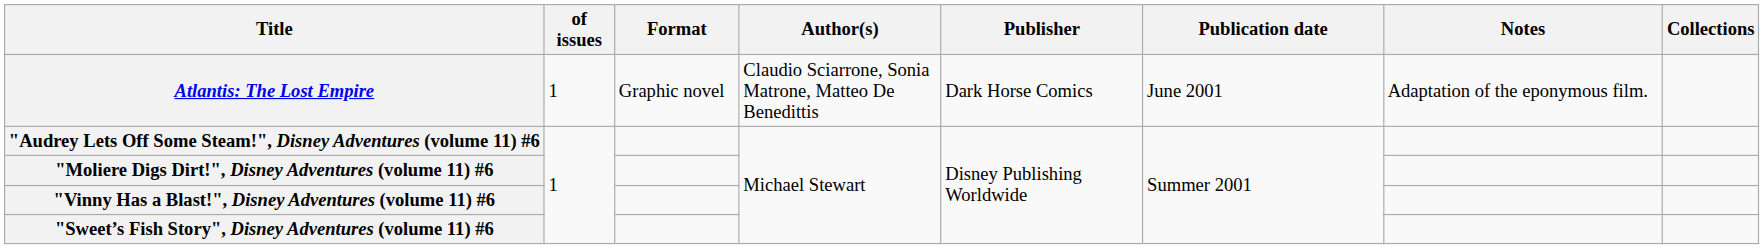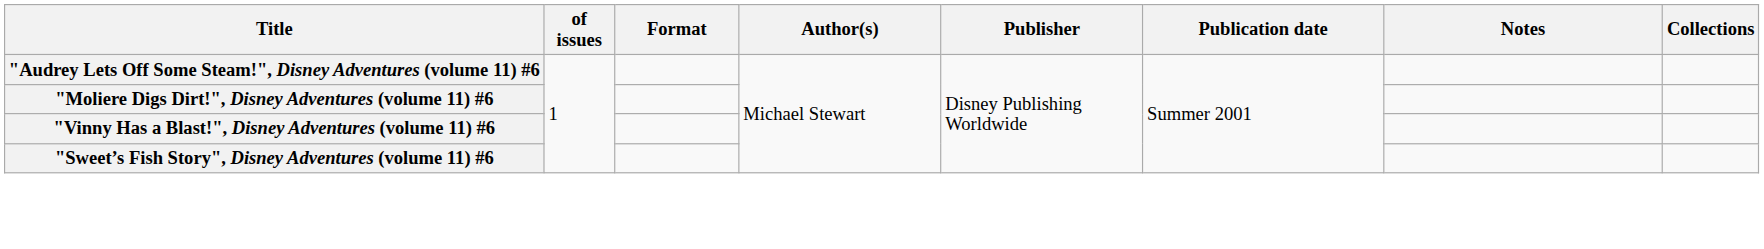- row: Atlantis: The Lost Empire | 1 | Graphic novel | Claudio Sciarrone, Sonia Matrone, Matteo De Benedittis | Dark Horse Comics | June 2001 | Adaptation of the eponymous film.
